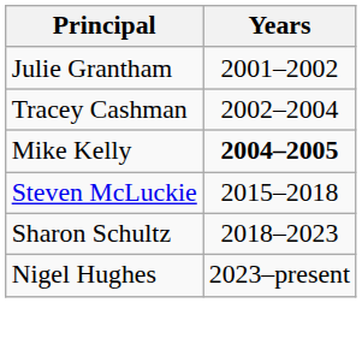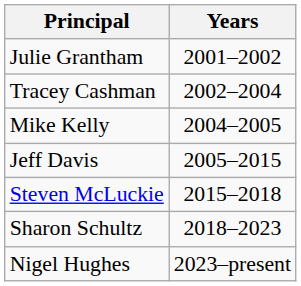Mike Kelly | Years: bold -> normal
+ row: Jeff Davis | 2005–2015
